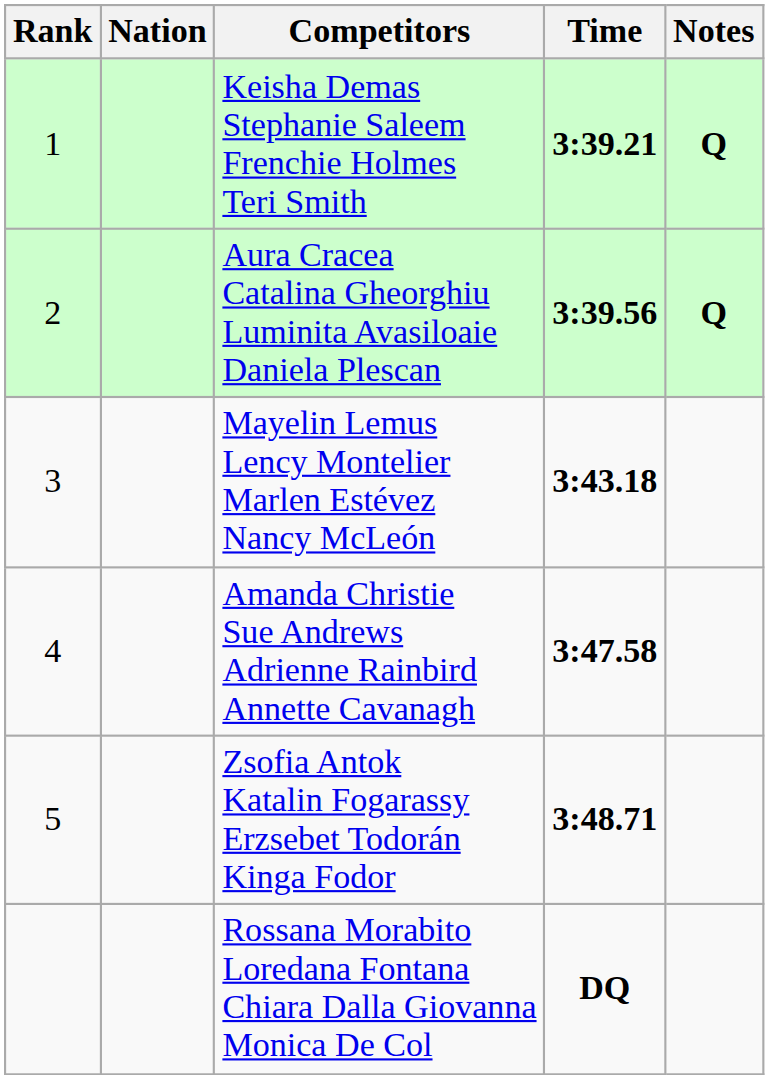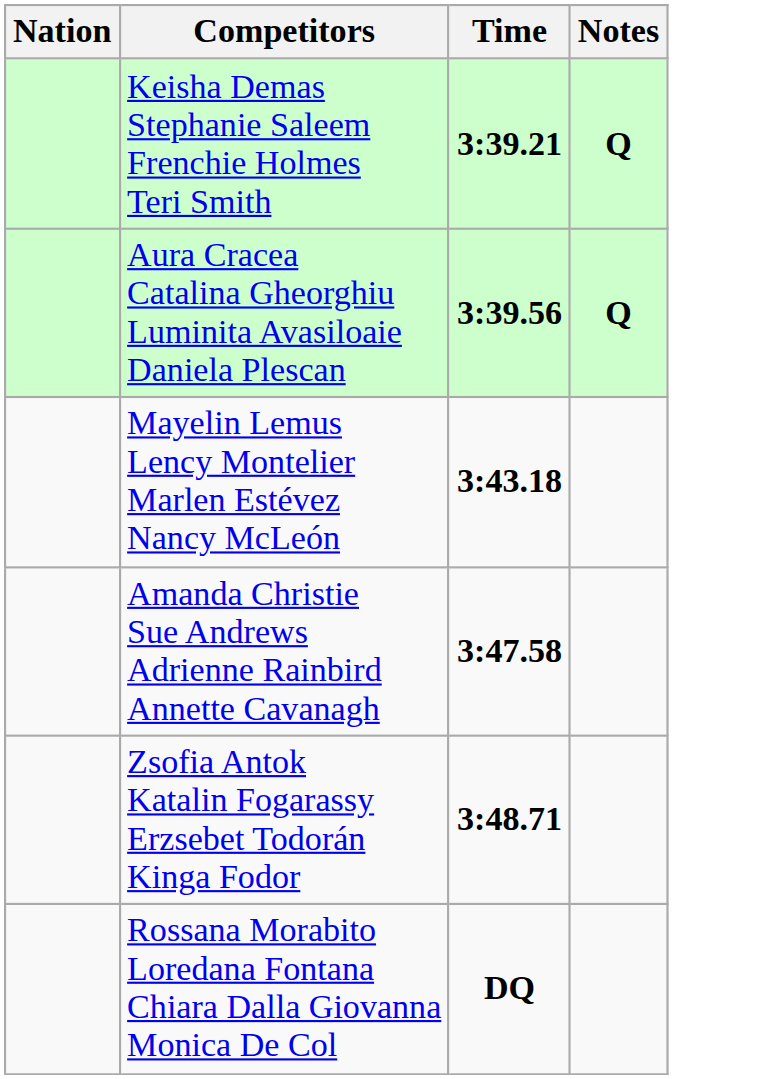- column: Rank | 1 | 2 | 3 | 4 | 5
